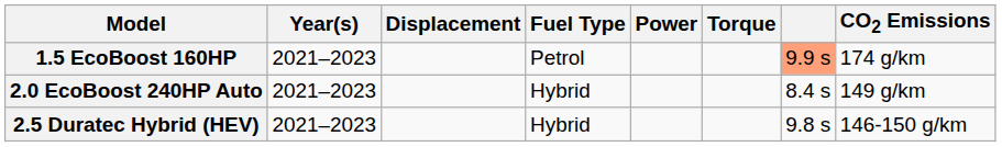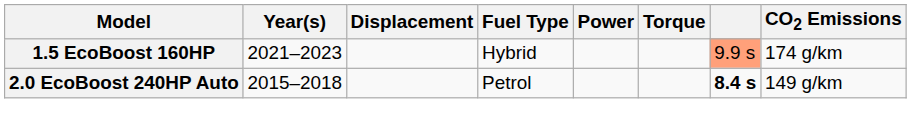1.5 EcoBoost 160HP | Fuel Type: Petrol -> Hybrid
2.0 EcoBoost 240HP Auto | Year(s): 2021–2023 -> 2015–2018
2.0 EcoBoost 240HP Auto | Fuel Type: Hybrid -> Petrol
2.0 EcoBoost 240HP Auto | column 7: normal -> bold
- row: 2.5 Duratec Hybrid (HEV) | 2021–2023 | Hybrid | 9.8 s | 146-150 g/km
